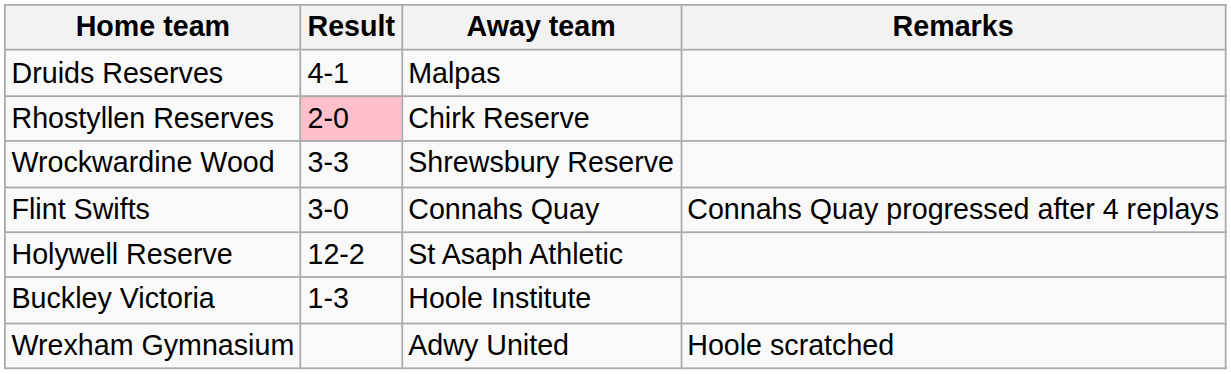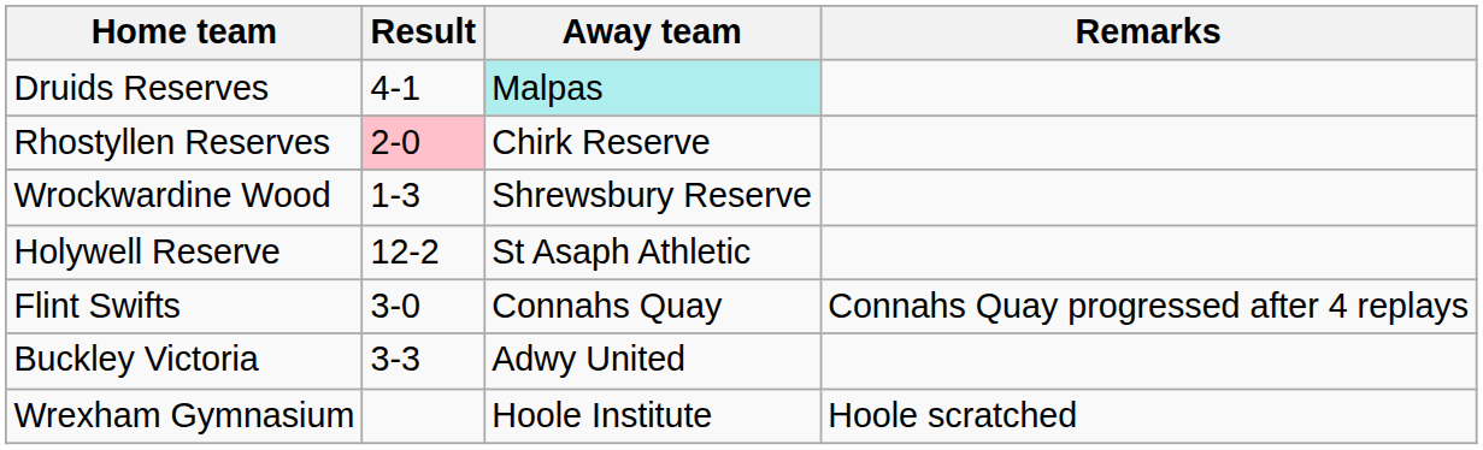Druids Reserves | Away team: no background -> paleturquoise background
Wrockwardine Wood | Result: 3-3 -> 1-3
rows swapped: Holywell Reserve <-> Flint Swifts
Buckley Victoria | Result: 1-3 -> 3-3
Buckley Victoria | Away team: Hoole Institute -> Adwy United
Wrexham Gymnasium | Away team: Adwy United -> Hoole Institute
